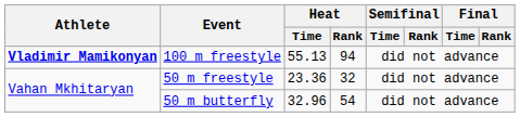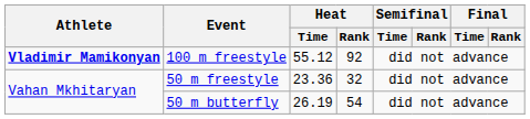100 m freestyle | Heat / Time: 55.13 -> 55.12
100 m freestyle | Heat / Rank: 94 -> 92
50 m butterfly | Heat / Time: 32.96 -> 26.19
